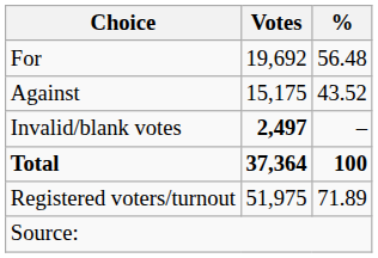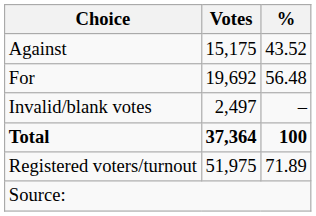rows swapped: For <-> Against
Invalid/blank votes | Votes: bold -> normal
